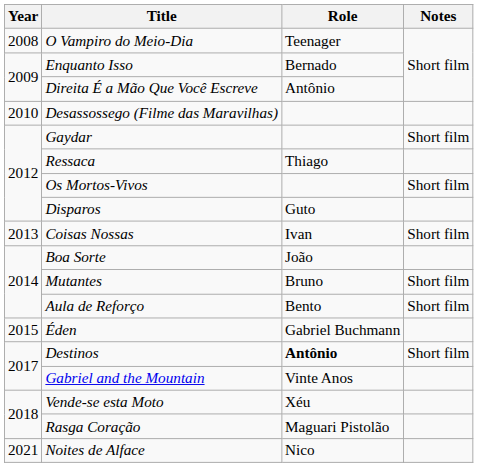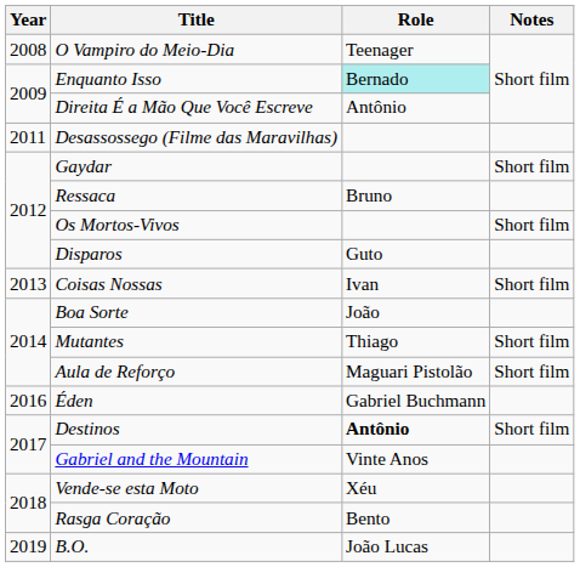Enquanto Isso | Role: no background -> paleturquoise background
Desassossego (Filme das Maravilhas) | Year: 2010 -> 2011
Ressaca | Role: Thiago -> Bruno
Mutantes | Role: Bruno -> Thiago
Aula de Reforço | Role: Bento -> Maguari Pistolão
Éden | Year: 2015 -> 2016
Rasga Coração | Role: Maguari Pistolão -> Bento
+ row: 2019 | B.O. | João Lucas
- row: 2021 | Noites de Alface | Nico
